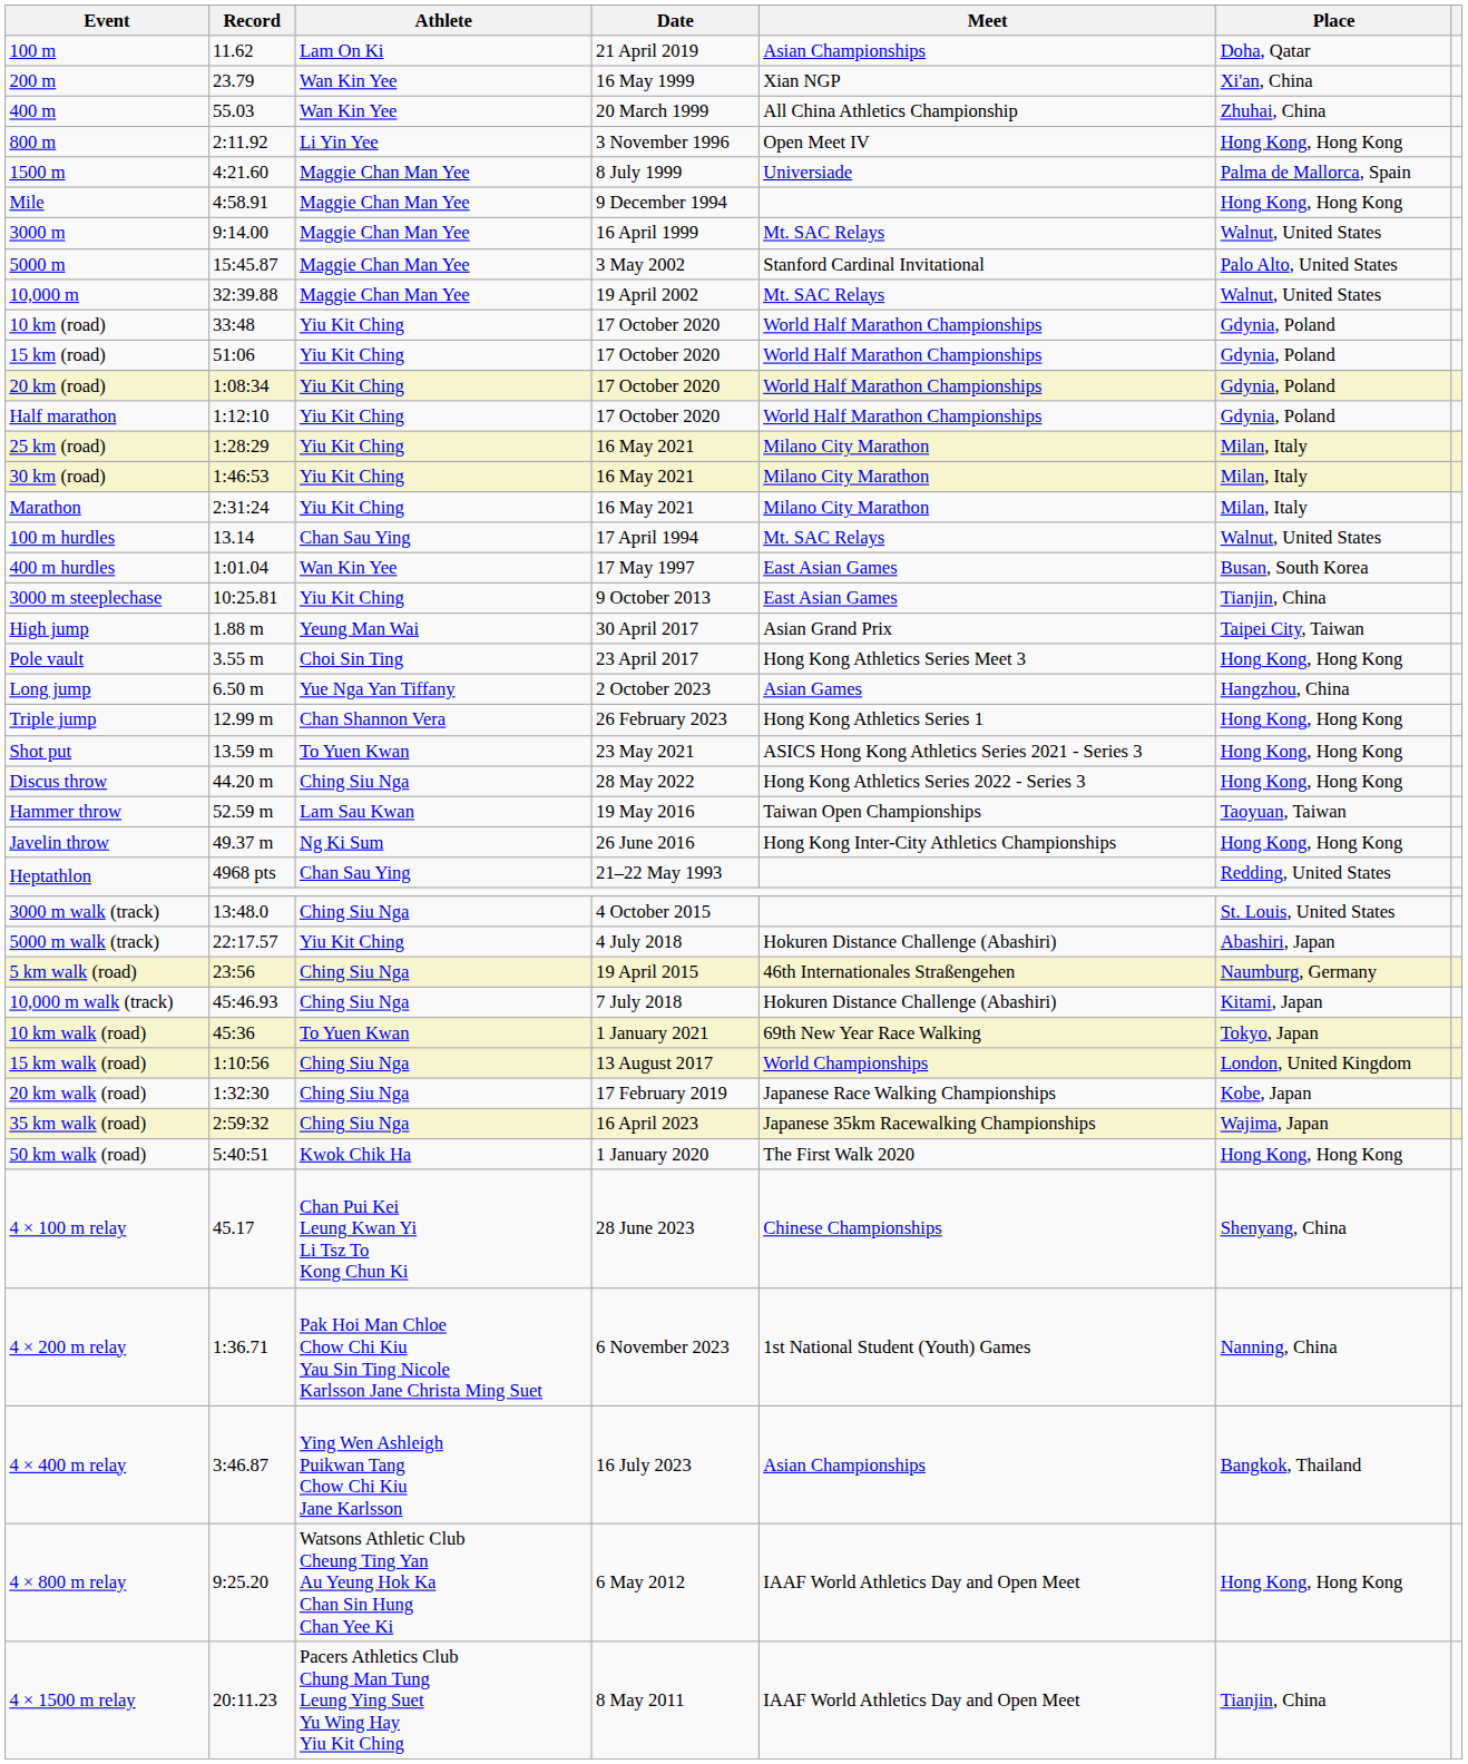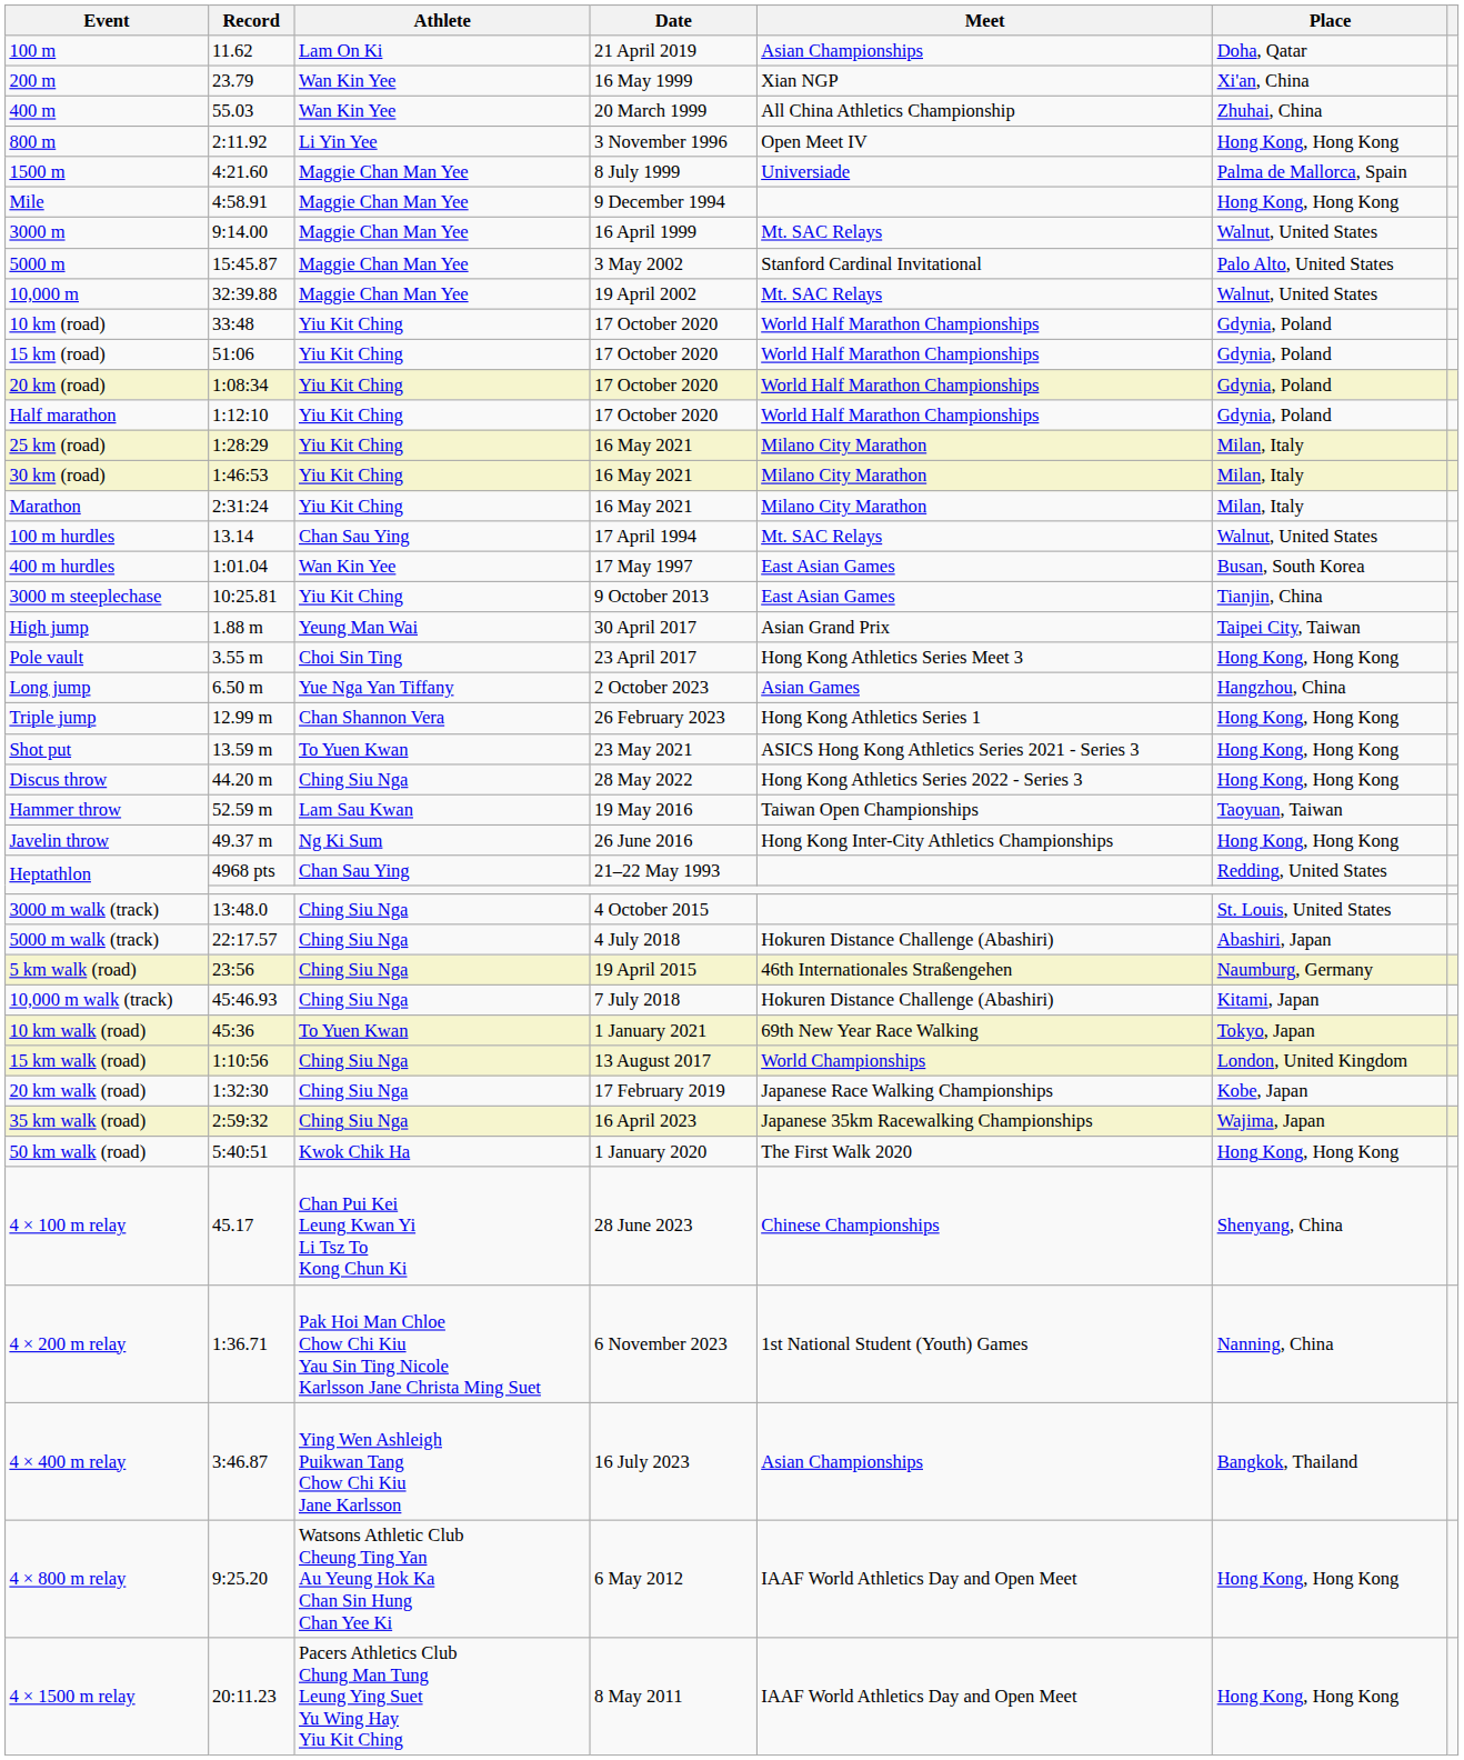5000 m walk (track) | Athlete: Yiu Kit Ching -> Ching Siu Nga
4 × 1500 m relay | Place: Tianjin, China -> Hong Kong, Hong Kong
